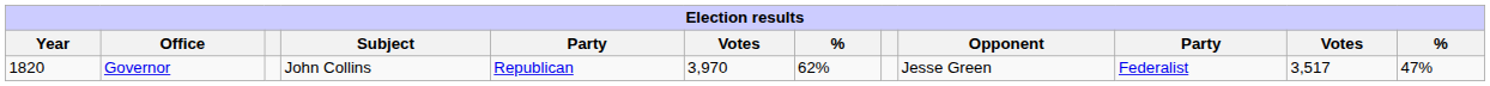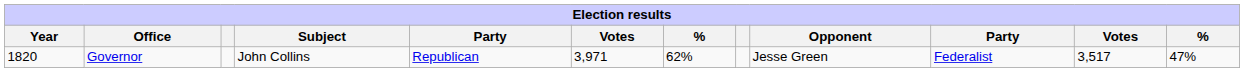Governor | column 6: 3,970 -> 3,971
